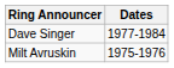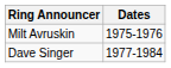rows swapped: Milt Avruskin <-> Dave Singer
